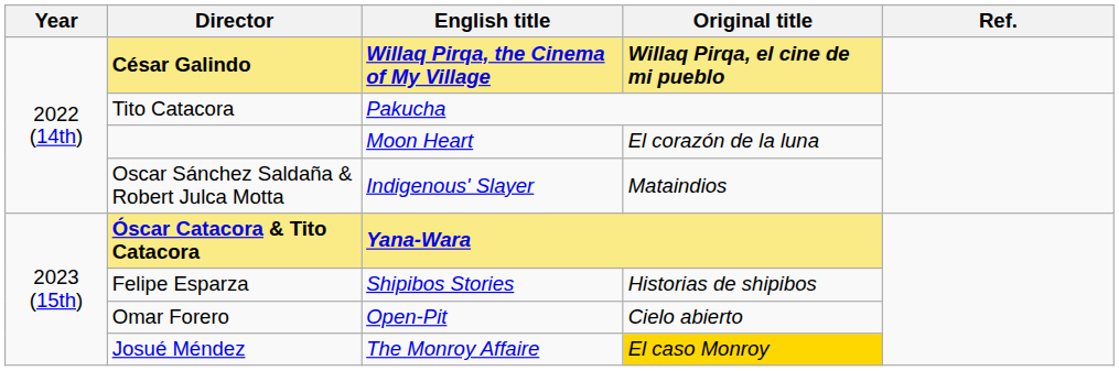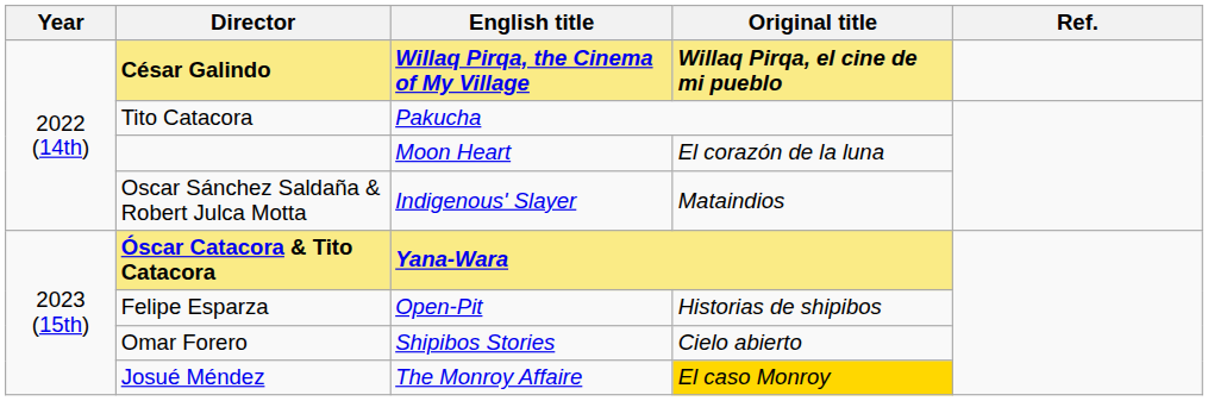Felipe Esparza | English title: Shipibos Stories -> Open-Pit
Omar Forero | English title: Open-Pit -> Shipibos Stories
